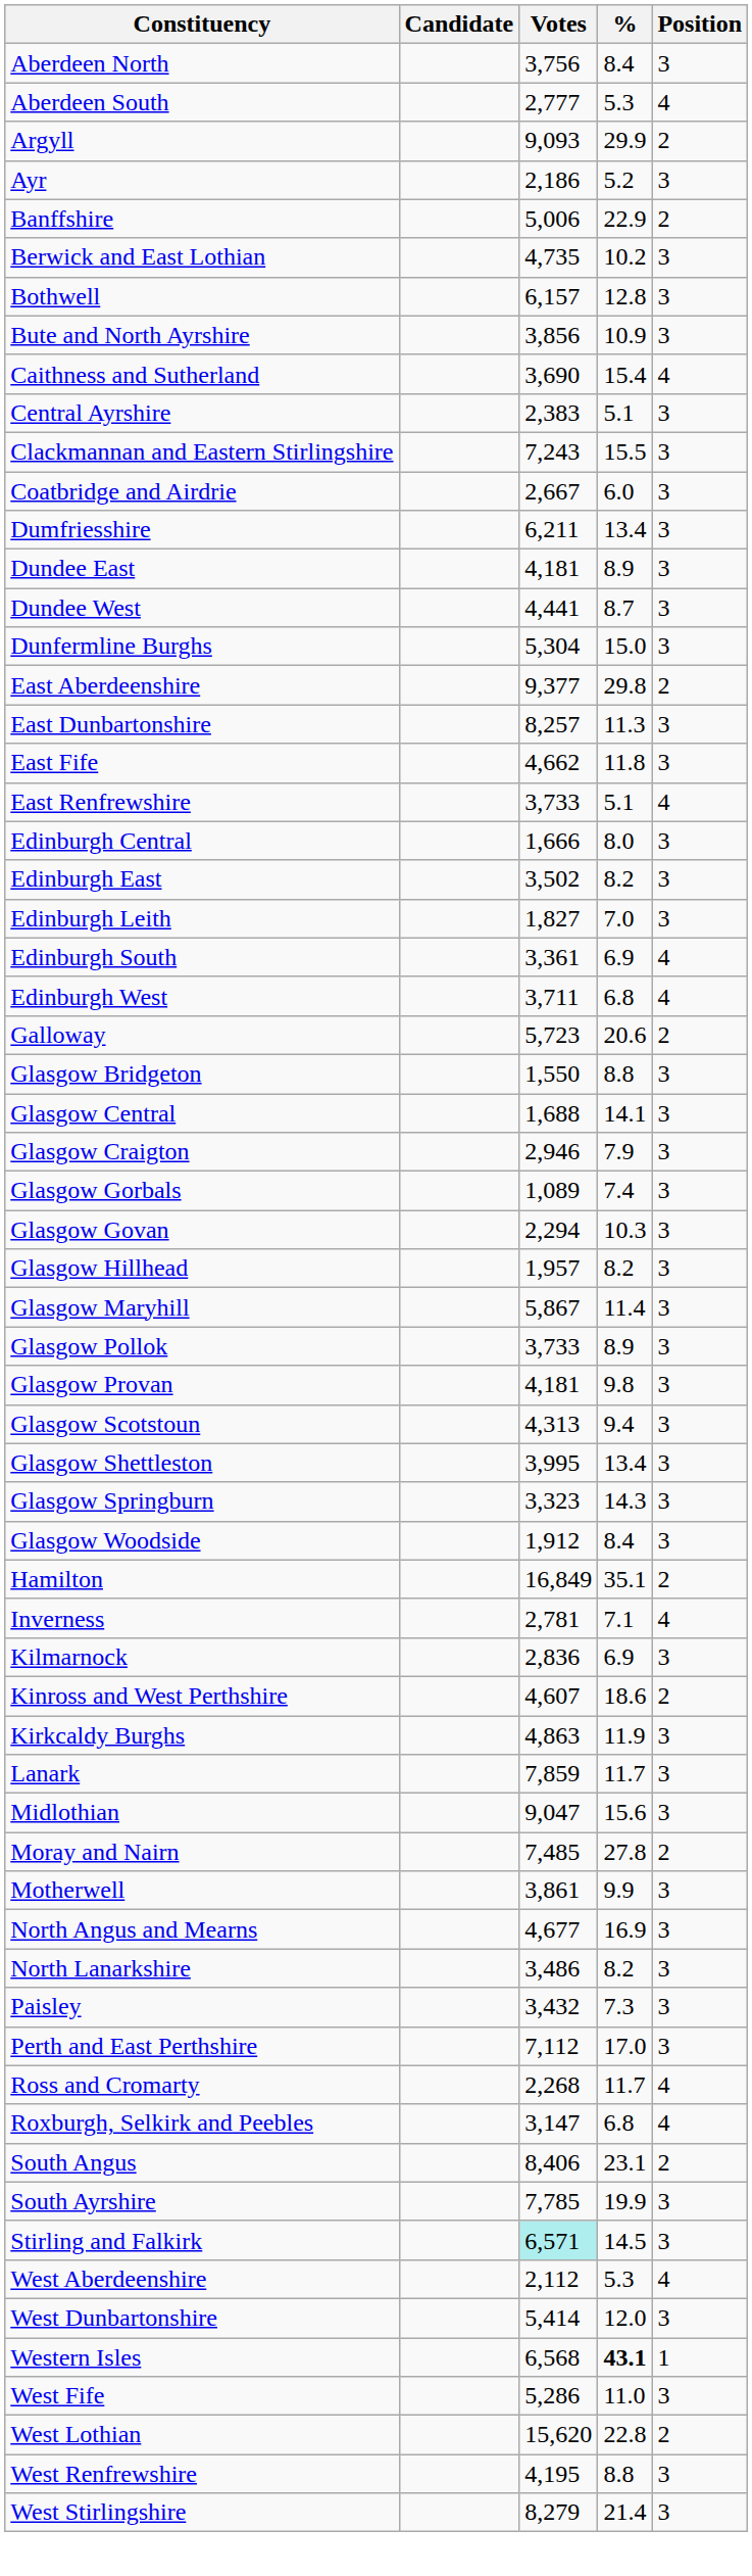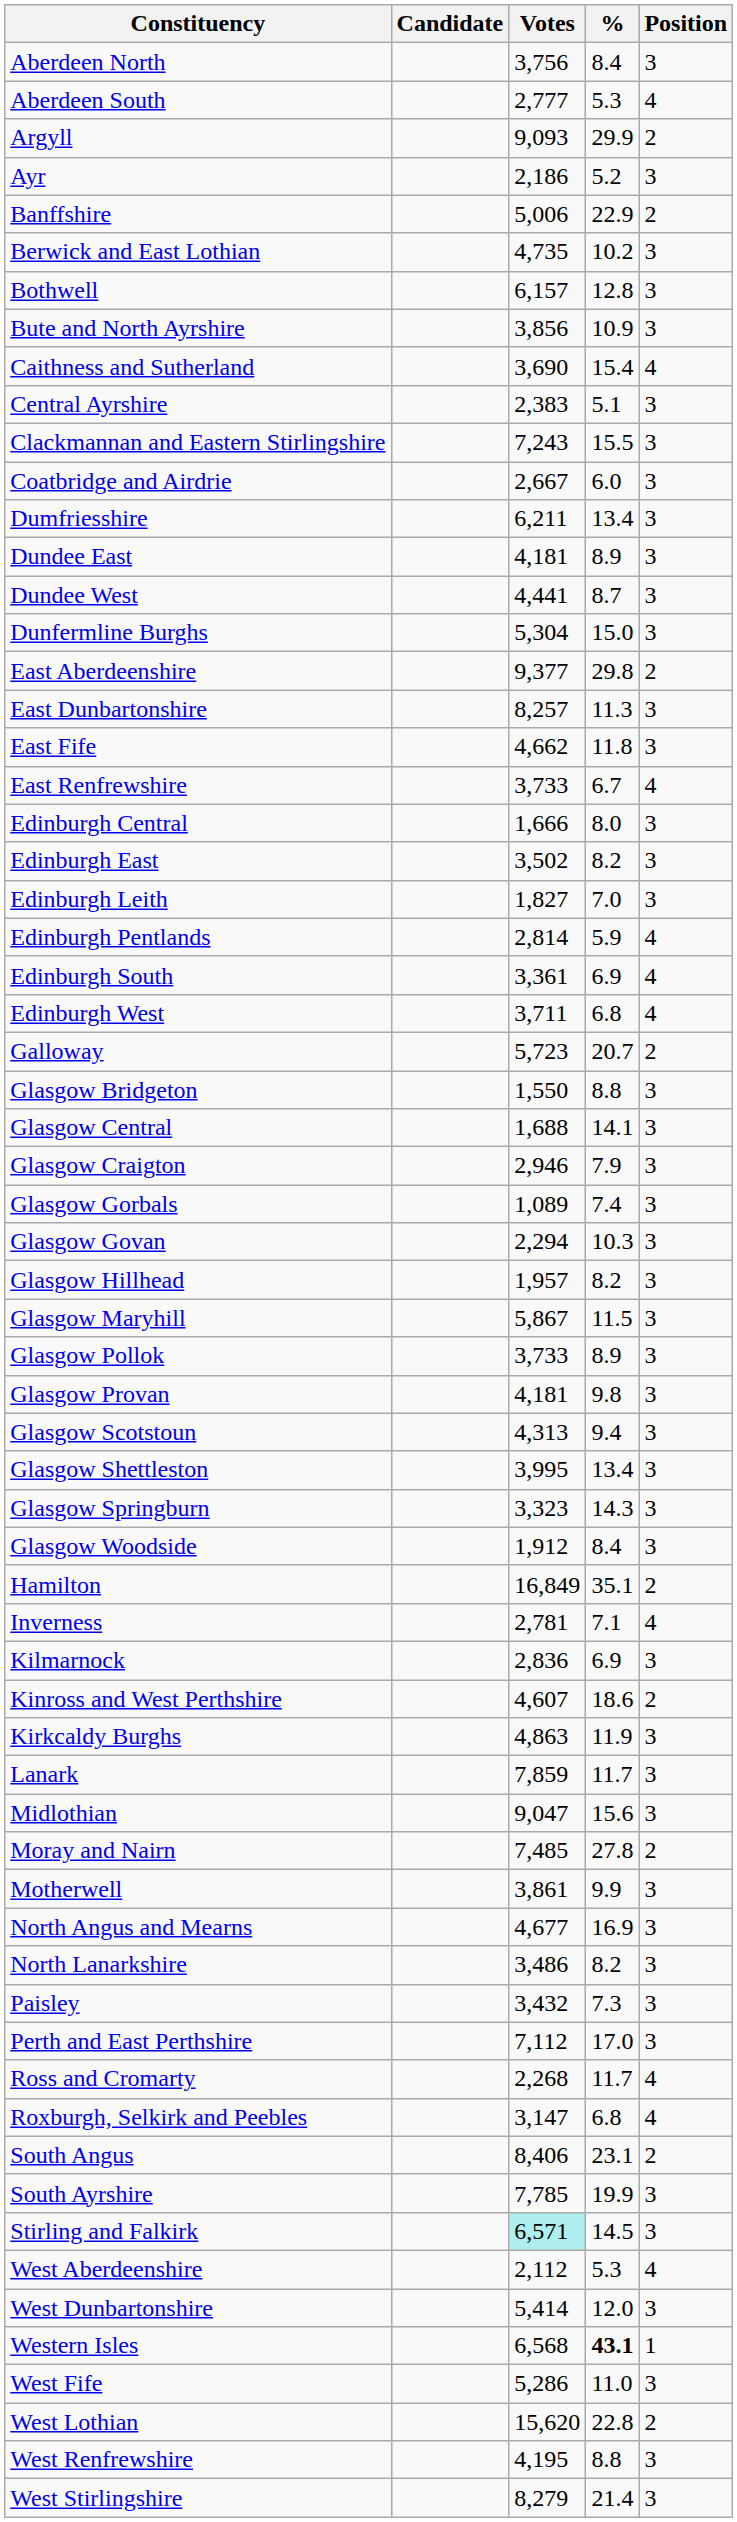East Renfrewshire | %: 5.1 -> 6.7
+ row: Edinburgh Pentlands | 2,814 | 5.9 | 4
Galloway | %: 20.6 -> 20.7
Glasgow Maryhill | %: 11.4 -> 11.5
